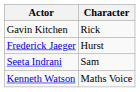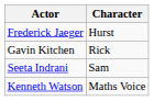rows swapped: Frederick Jaeger <-> Gavin Kitchen
